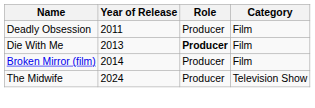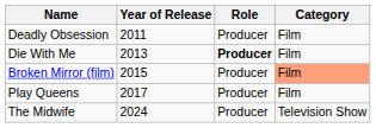Broken Mirror (film) | Year of Release: 2014 -> 2015
Broken Mirror (film) | Category: no background -> lightsalmon background
+ row: Play Queens | 2017 | Producer | Film
